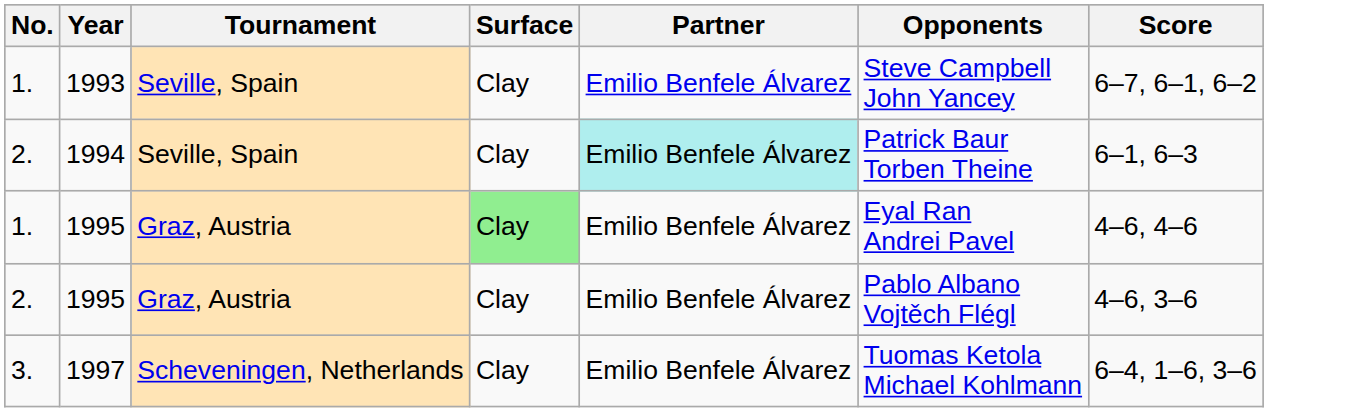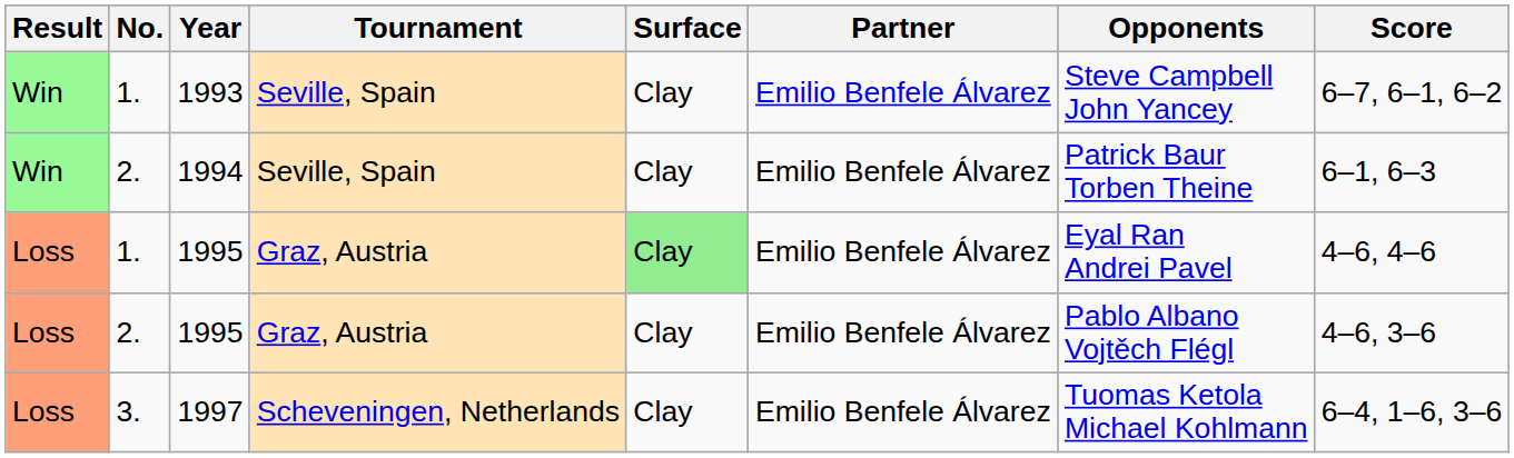+ column: Result | Win | Win | Loss | Loss | Loss
1994 | Partner: paleturquoise background -> no background
